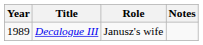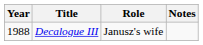Decalogue III | Year: 1989 -> 1988
